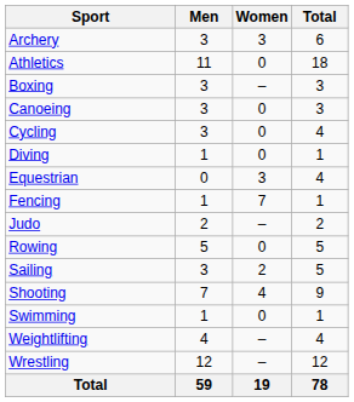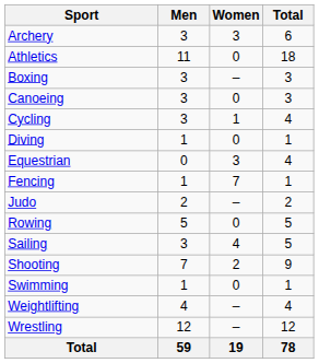Cycling | Women: 0 -> 1
Sailing | Women: 2 -> 4
Shooting | Women: 4 -> 2
